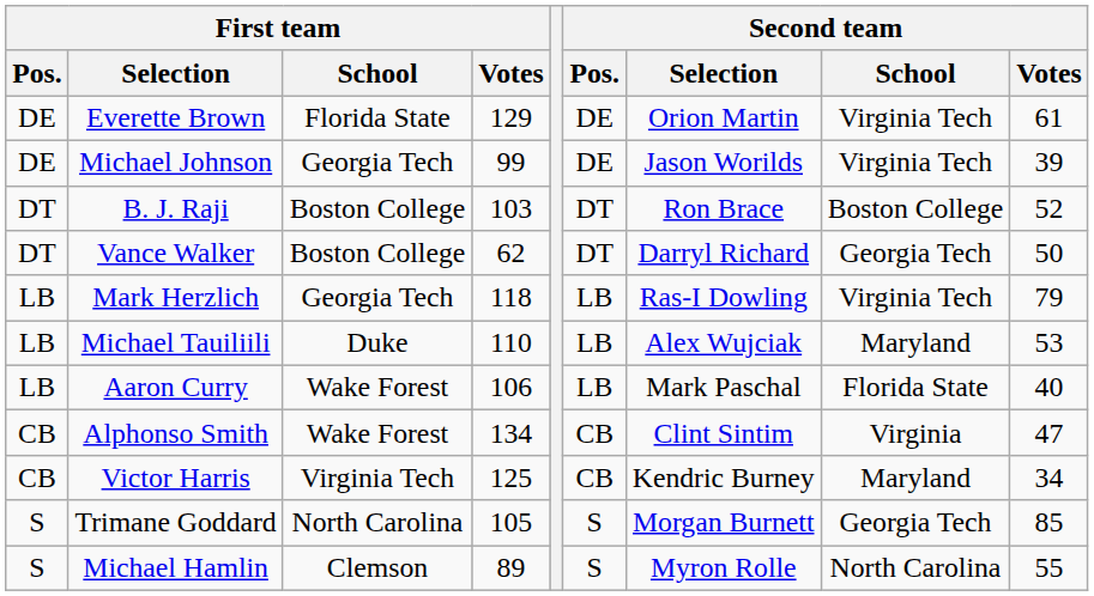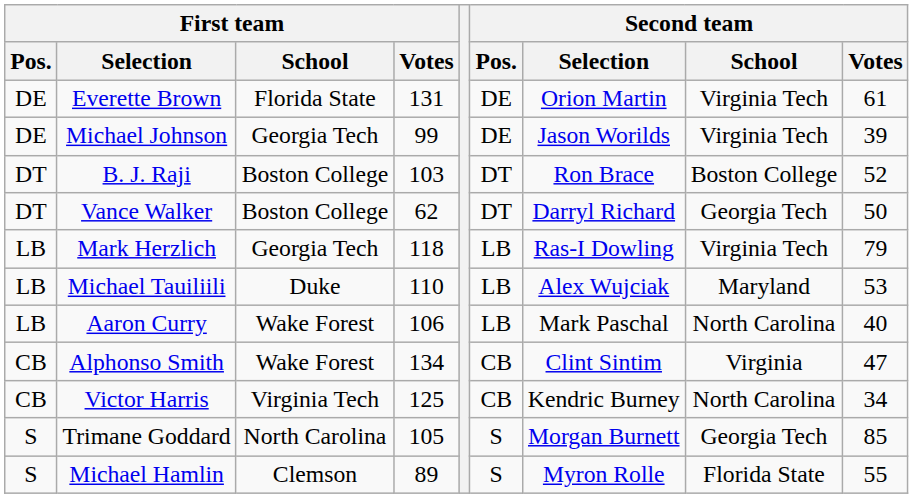Everette Brown | First team / Votes: 129 -> 131
Aaron Curry | Second team / School: Florida State -> North Carolina
Victor Harris | Second team / School: Maryland -> North Carolina
Michael Hamlin | Second team / School: North Carolina -> Florida State
